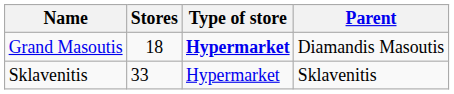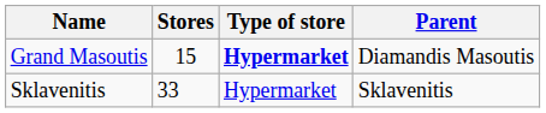Grand Masoutis | Stores: 18 -> 15
